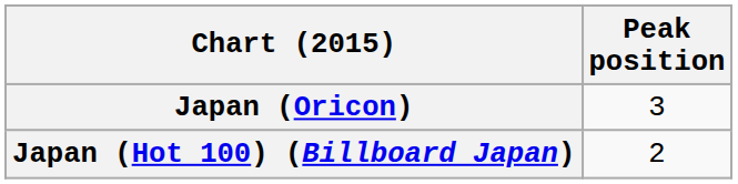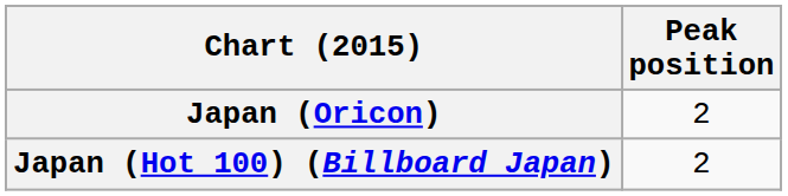Japan (Oricon) | Peak position: 3 -> 2
